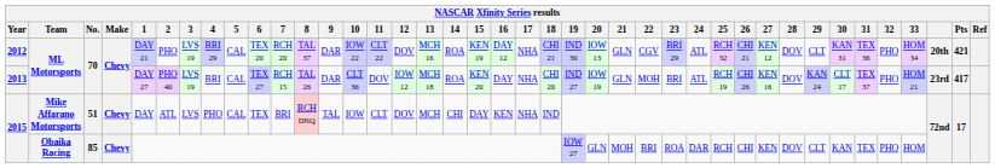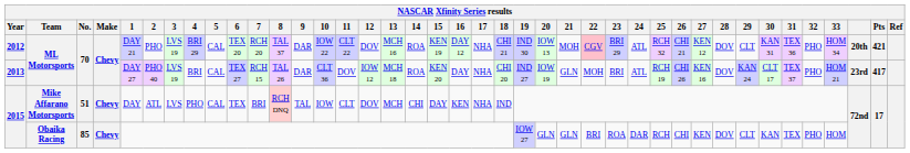2012 | 21: GLN -> MOH
2012 | 22: no background -> pink background
2015 / Obaika Racing | 21: MOH -> GLN
